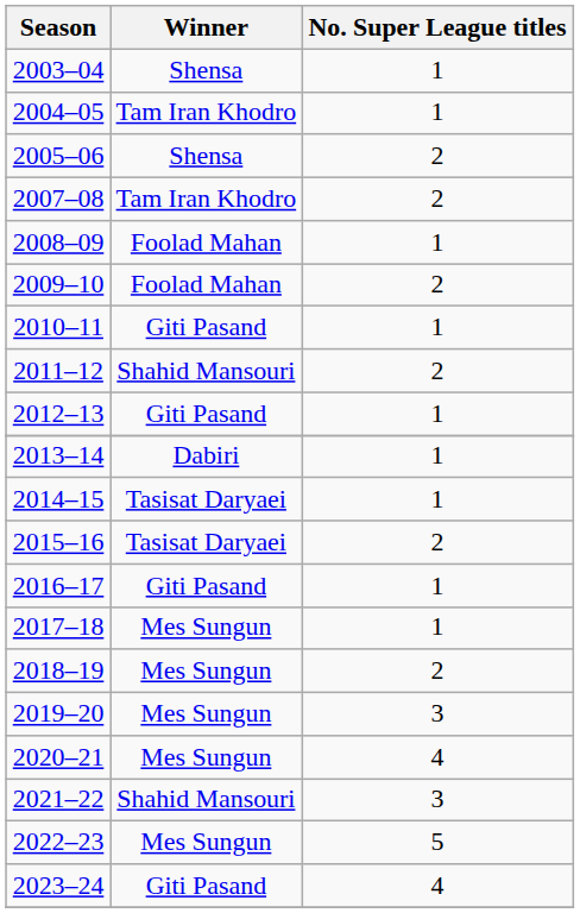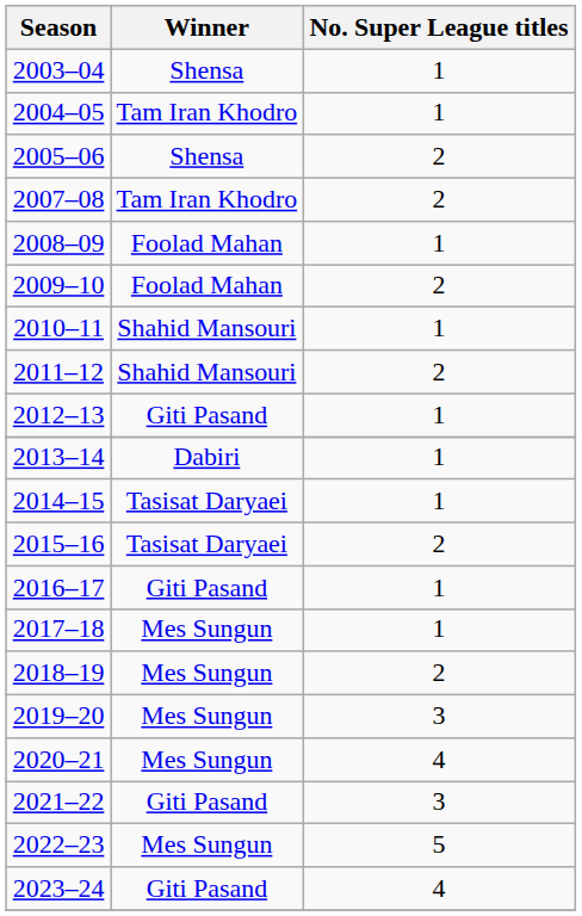2010–11 | Winner: Giti Pasand -> Shahid Mansouri
2021–22 | Winner: Shahid Mansouri -> Giti Pasand
